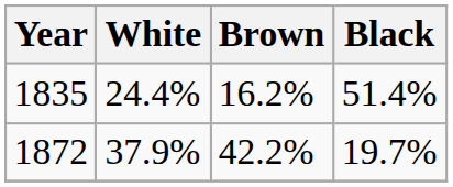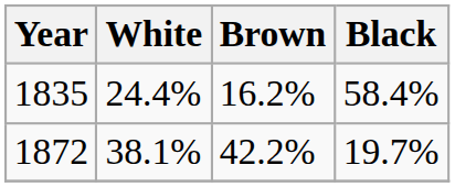1835 | Black: 51.4% -> 58.4%
1872 | White: 37.9% -> 38.1%
